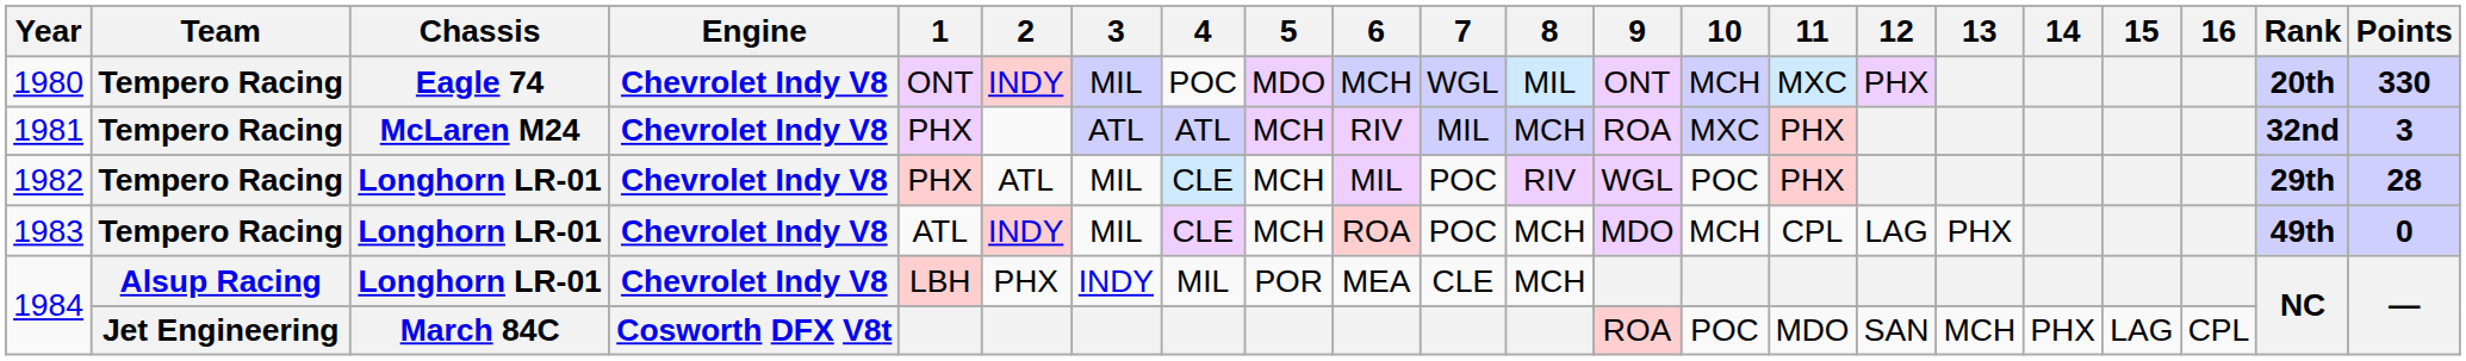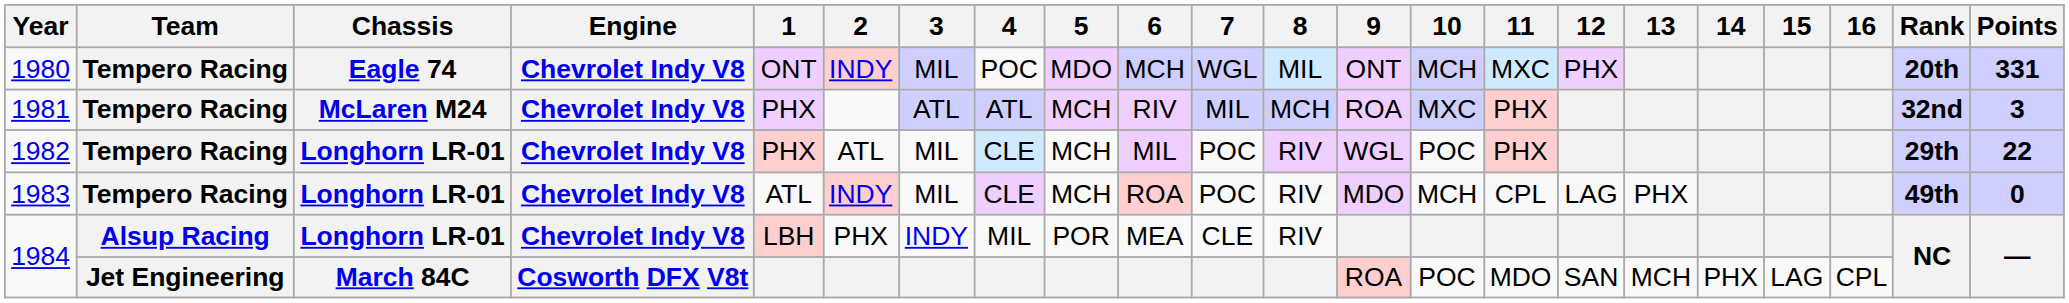1980 | Points: 330 -> 331
1982 | Points: 28 -> 22
1983 | 8: MCH -> RIV
1984 / Longhorn LR-01 | 8: MCH -> RIV
